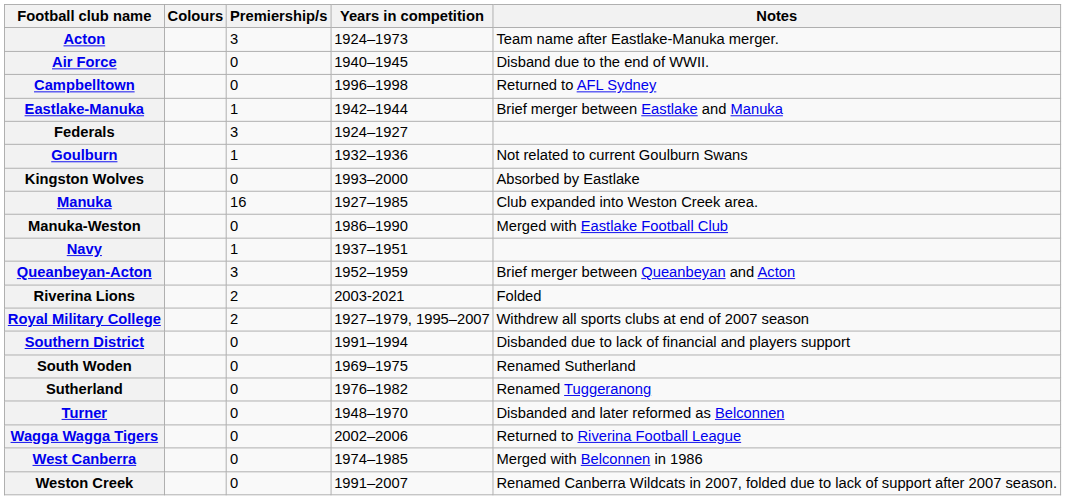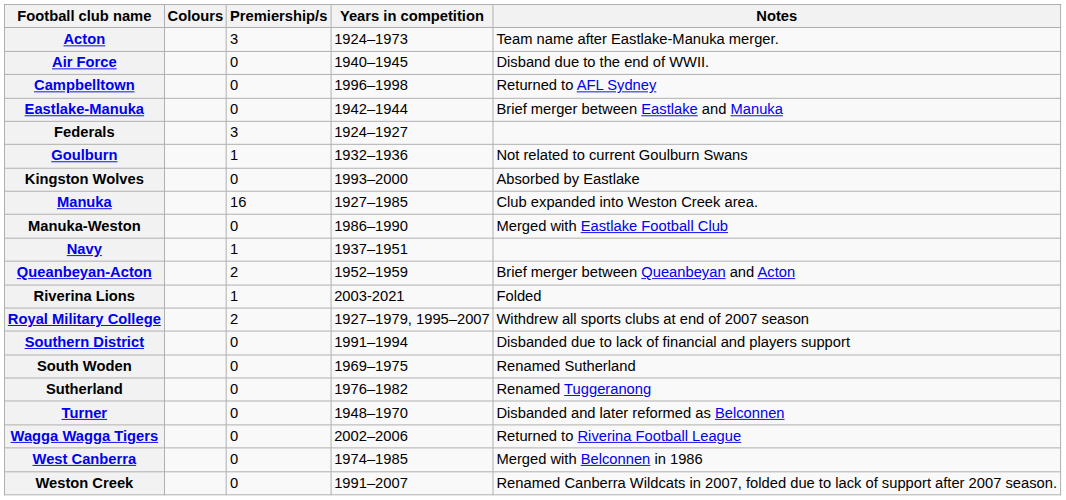Eastlake-Manuka | Premiership/s: 1 -> 0
Queanbeyan-Acton | Premiership/s: 3 -> 2
Riverina Lions | Premiership/s: 2 -> 1
